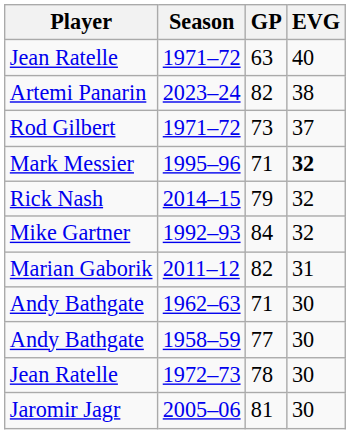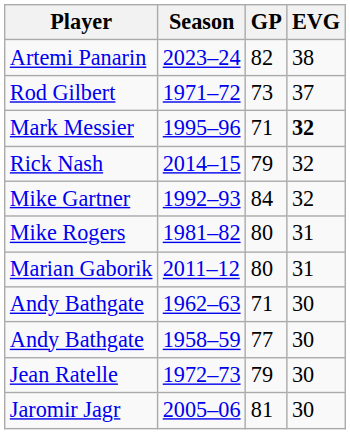- row: Jean Ratelle | 1971–72 | 63 | 40
+ row: Mike Rogers | 1981–82 | 80 | 31
2011–12 | GP: 82 -> 80
1972–73 | GP: 78 -> 79
